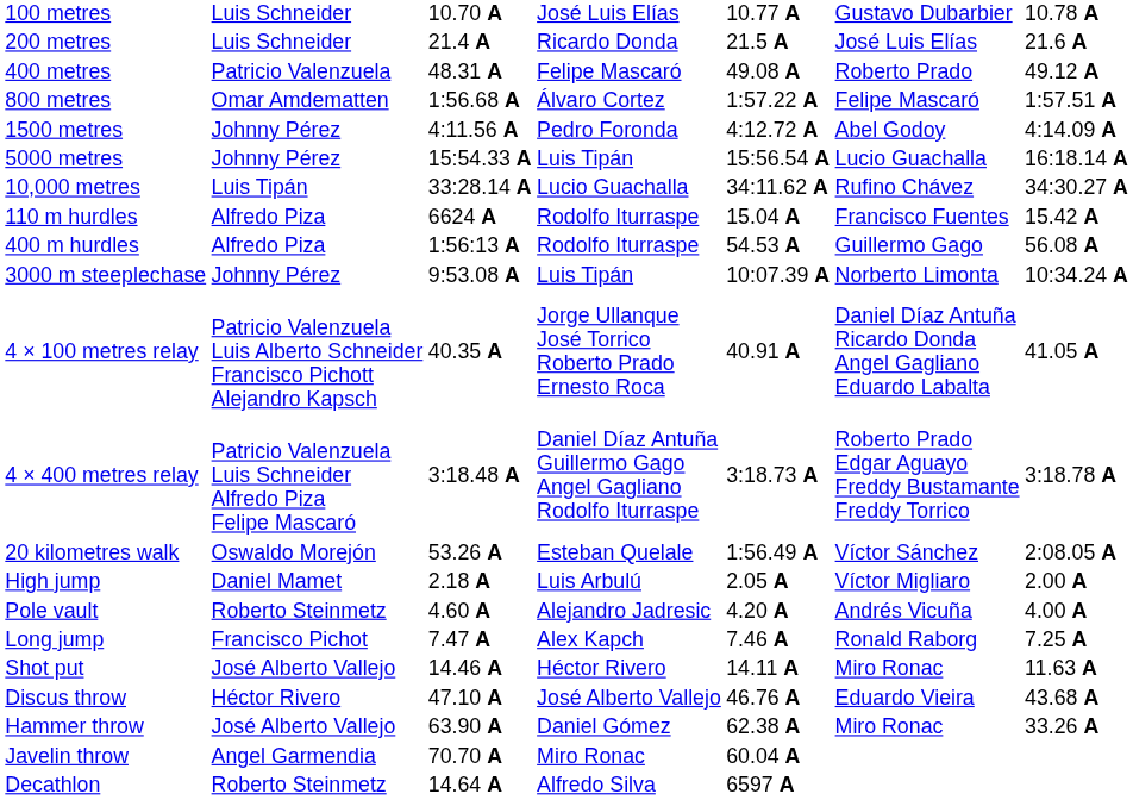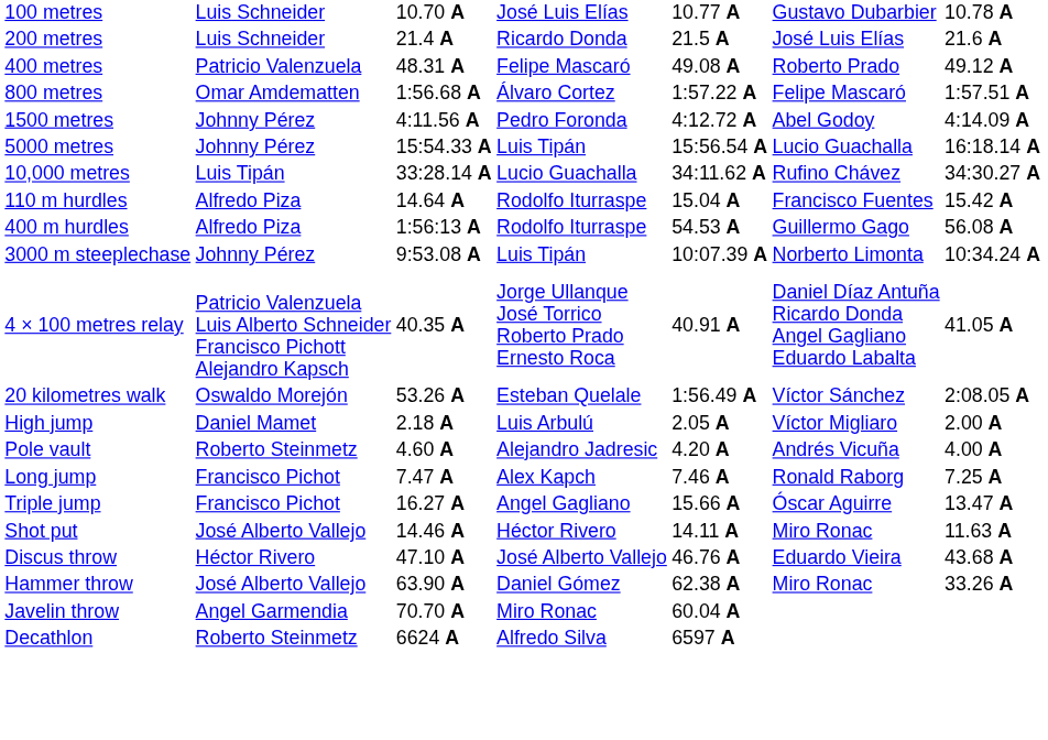110 m hurdles | column 3: 6624 A -> 14.64 A
- row: 4 × 400 metres relay | Patricio Valenzuela Luis Schneider Alfredo Piza Felipe Mascaró | 3:18.48 A | Daniel Díaz Antuña Guillermo Gago Angel Gagliano Rodolfo Iturraspe | 3:18.73 A | Roberto Prado Edgar Aguayo Freddy Bustamante Freddy Torrico | 3:18.78 A
+ row: Triple jump | Francisco Pichot | 16.27 A | Angel Gagliano | 15.66 A | Óscar Aguirre | 13.47 A
Decathlon | column 3: 14.64 A -> 6624 A
